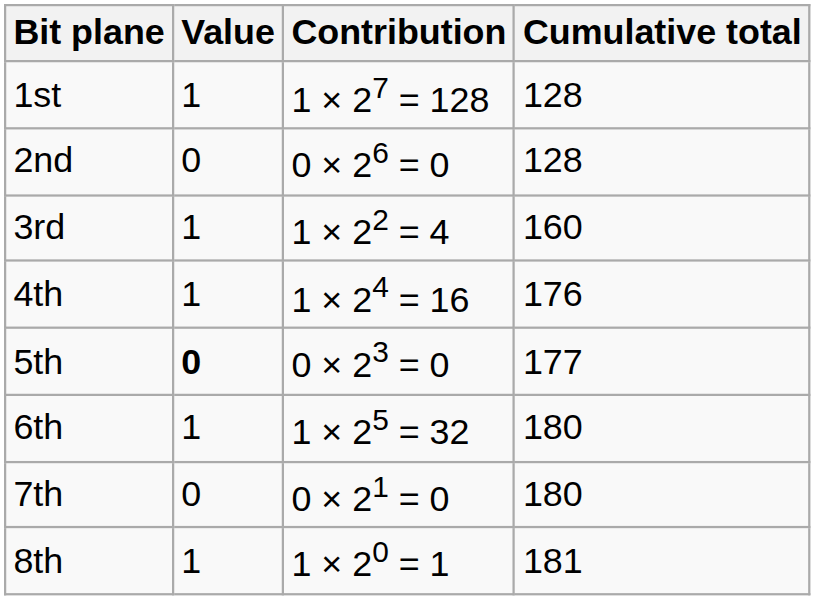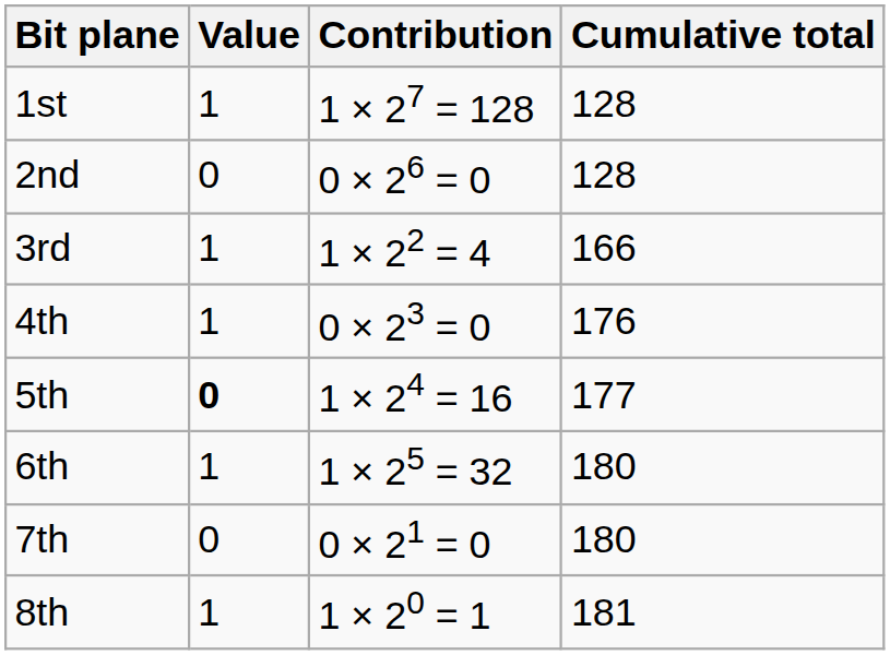3rd | Cumulative total: 160 -> 166
4th | Contribution: 1 × 24 = 16 -> 0 × 23 = 0
5th | Contribution: 0 × 23 = 0 -> 1 × 24 = 16
